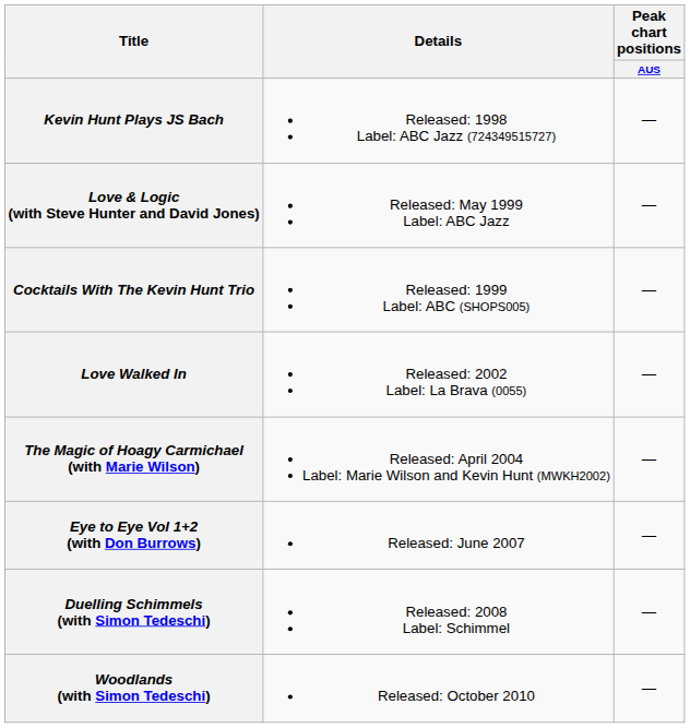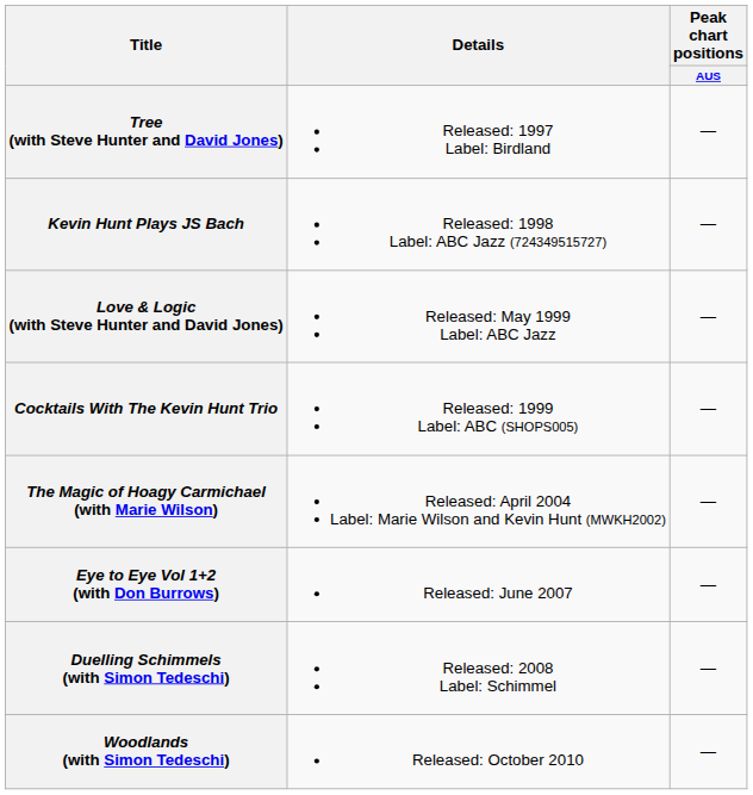+ row: Tree (with Steve Hunter and David Jones) | Released: 1997 Label: Birdland | —
- row: Love Walked In | Released: 2002 Label: La Brava (0055) | —
